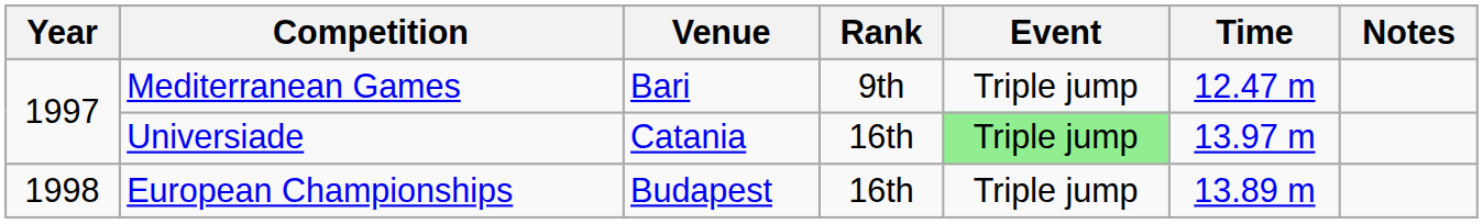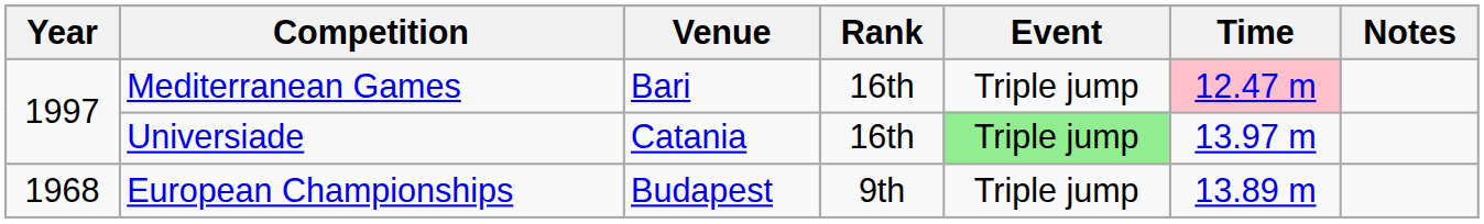Mediterranean Games | Rank: 9th -> 16th
Mediterranean Games | Time: no background -> pink background
European Championships | Year: 1998 -> 1968
European Championships | Rank: 16th -> 9th
